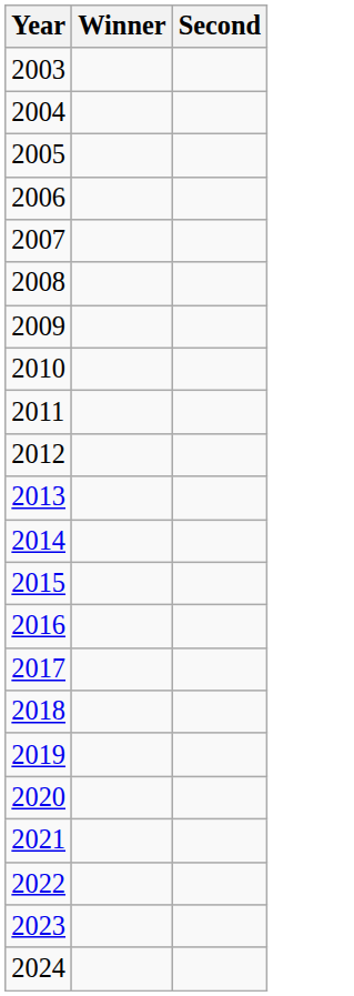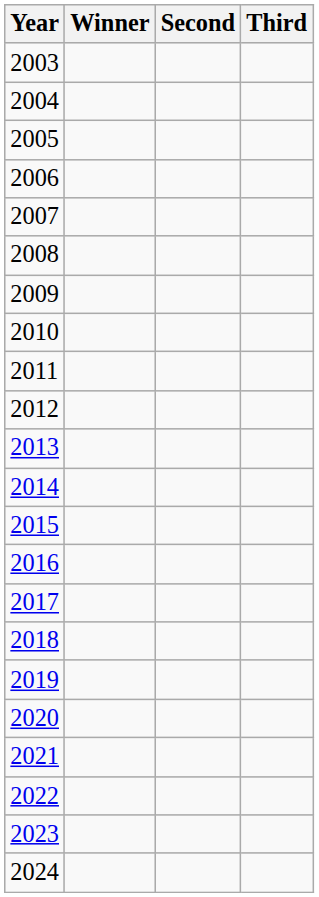+ column: Third
